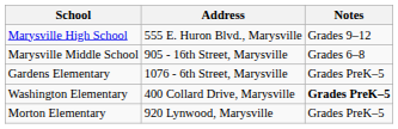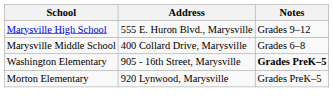Marysville Middle School | Address: 905 - 16th Street, Marysville -> 400 Collard Drive, Marysville
- row: Gardens Elementary | 1076 - 6th Street, Marysville | Grades PreK–5
Washington Elementary | Address: 400 Collard Drive, Marysville -> 905 - 16th Street, Marysville
